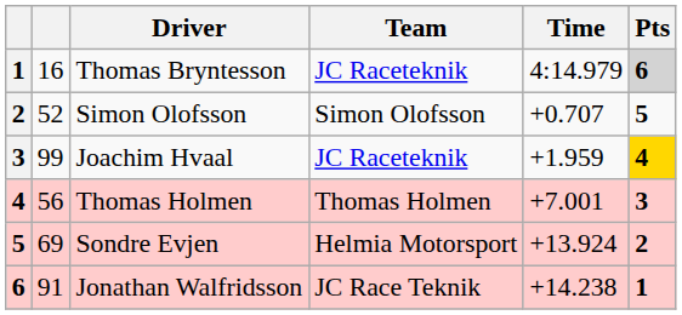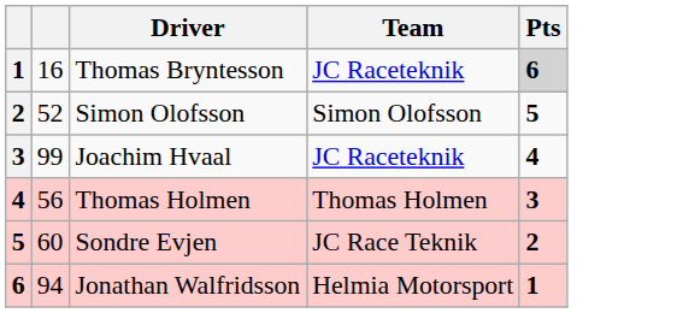- column: Time | 4:14.979 | +0.707 | +1.959 | +7.001 | +13.924 | +14.238
Joachim Hvaal | Pts: gold background -> no background
Sondre Evjen | column 2: 69 -> 60
Sondre Evjen | Team: Helmia Motorsport -> JC Race Teknik
Jonathan Walfridsson | column 2: 91 -> 94
Jonathan Walfridsson | Team: JC Race Teknik -> Helmia Motorsport
